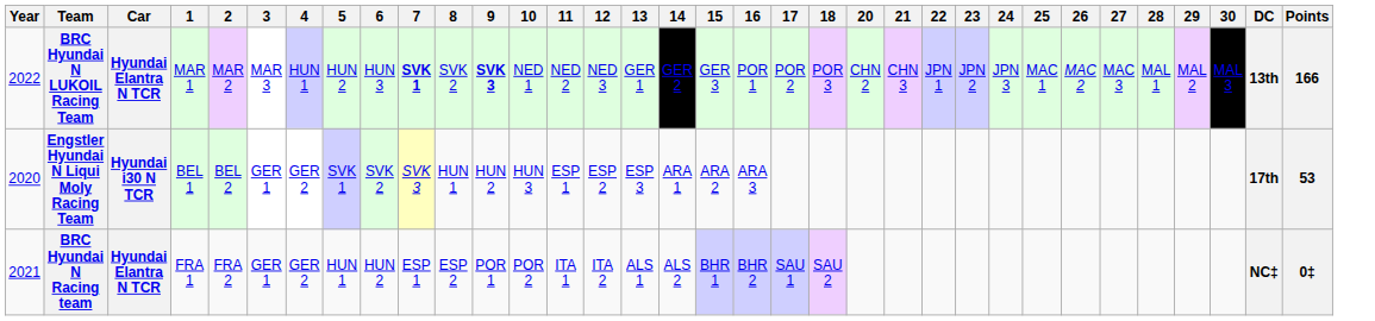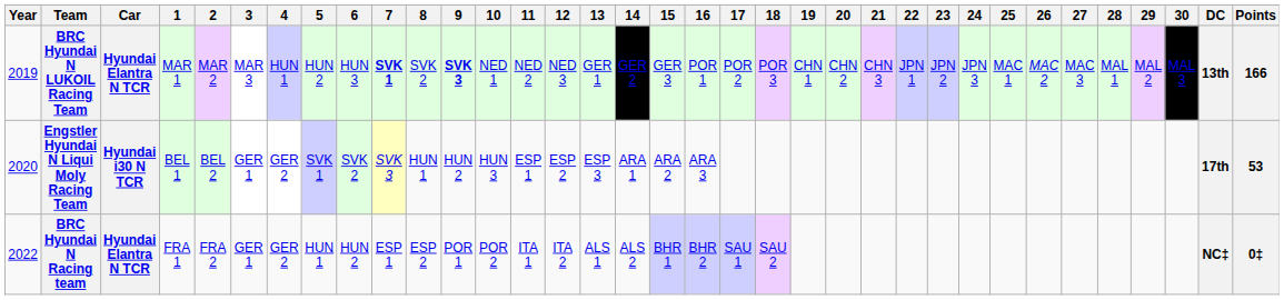+ column: 19 | CHN 1
BRC Hyundai N LUKOIL Racing Team | Year: 2022 -> 2019
BRC Hyundai N Racing team | Year: 2021 -> 2022
